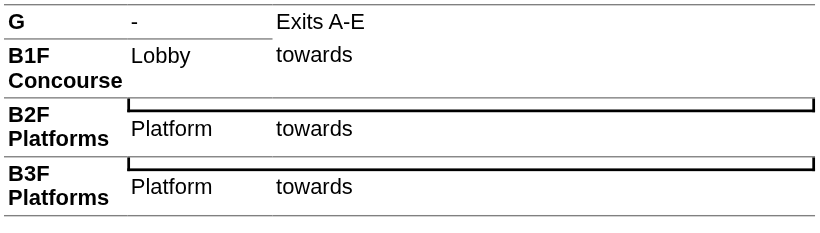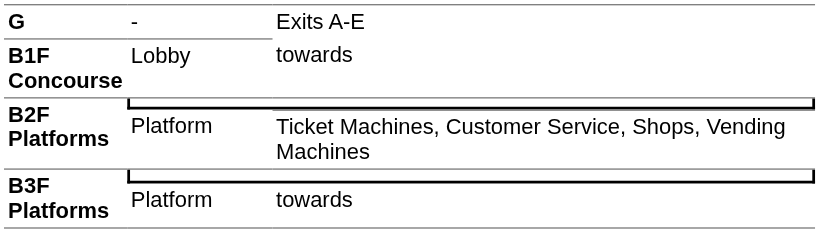B2F Platforms / Platform | column 3: towards -> Ticket Machines, Customer Service, Shops, Vending Machines
